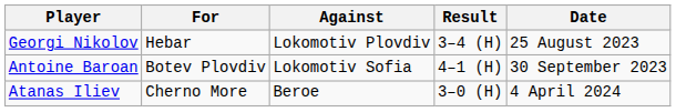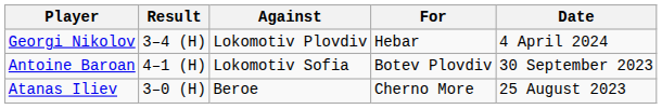columns swapped: For <-> Result
Georgi Nikolov | Date: 25 August 2023 -> 4 April 2024
Atanas Iliev | Date: 4 April 2024 -> 25 August 2023
